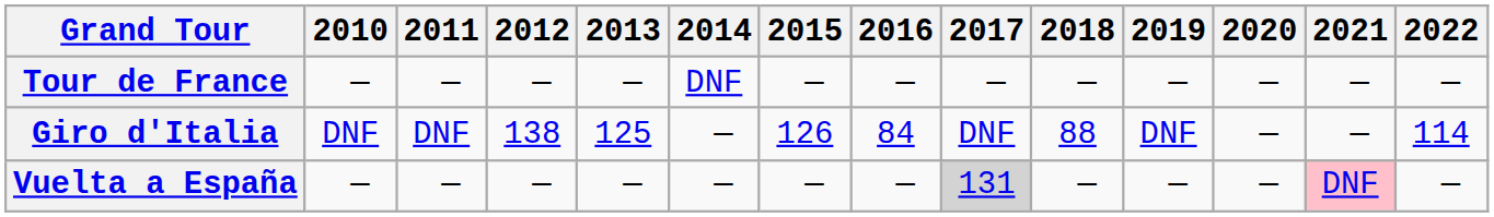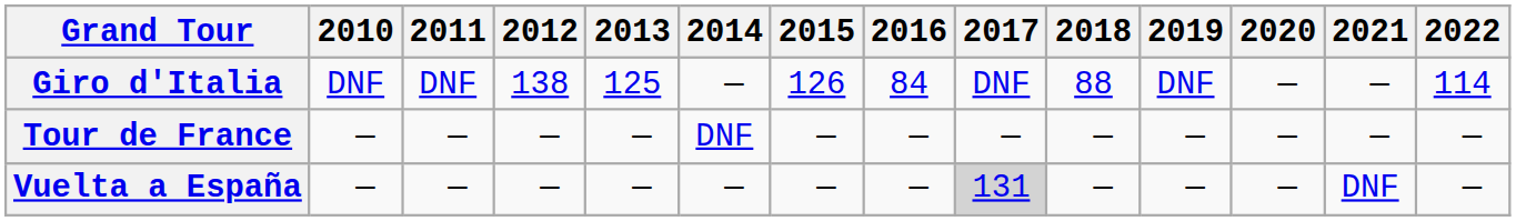rows swapped: Giro d'Italia <-> Tour de France
Vuelta a España | 2021: pink background -> no background
